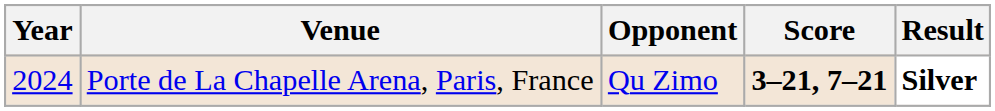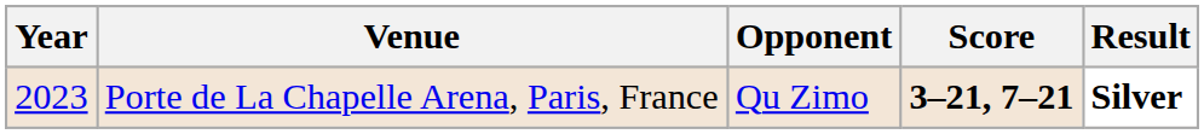Porte de La Chapelle Arena, Paris, France | Year: 2024 -> 2023
